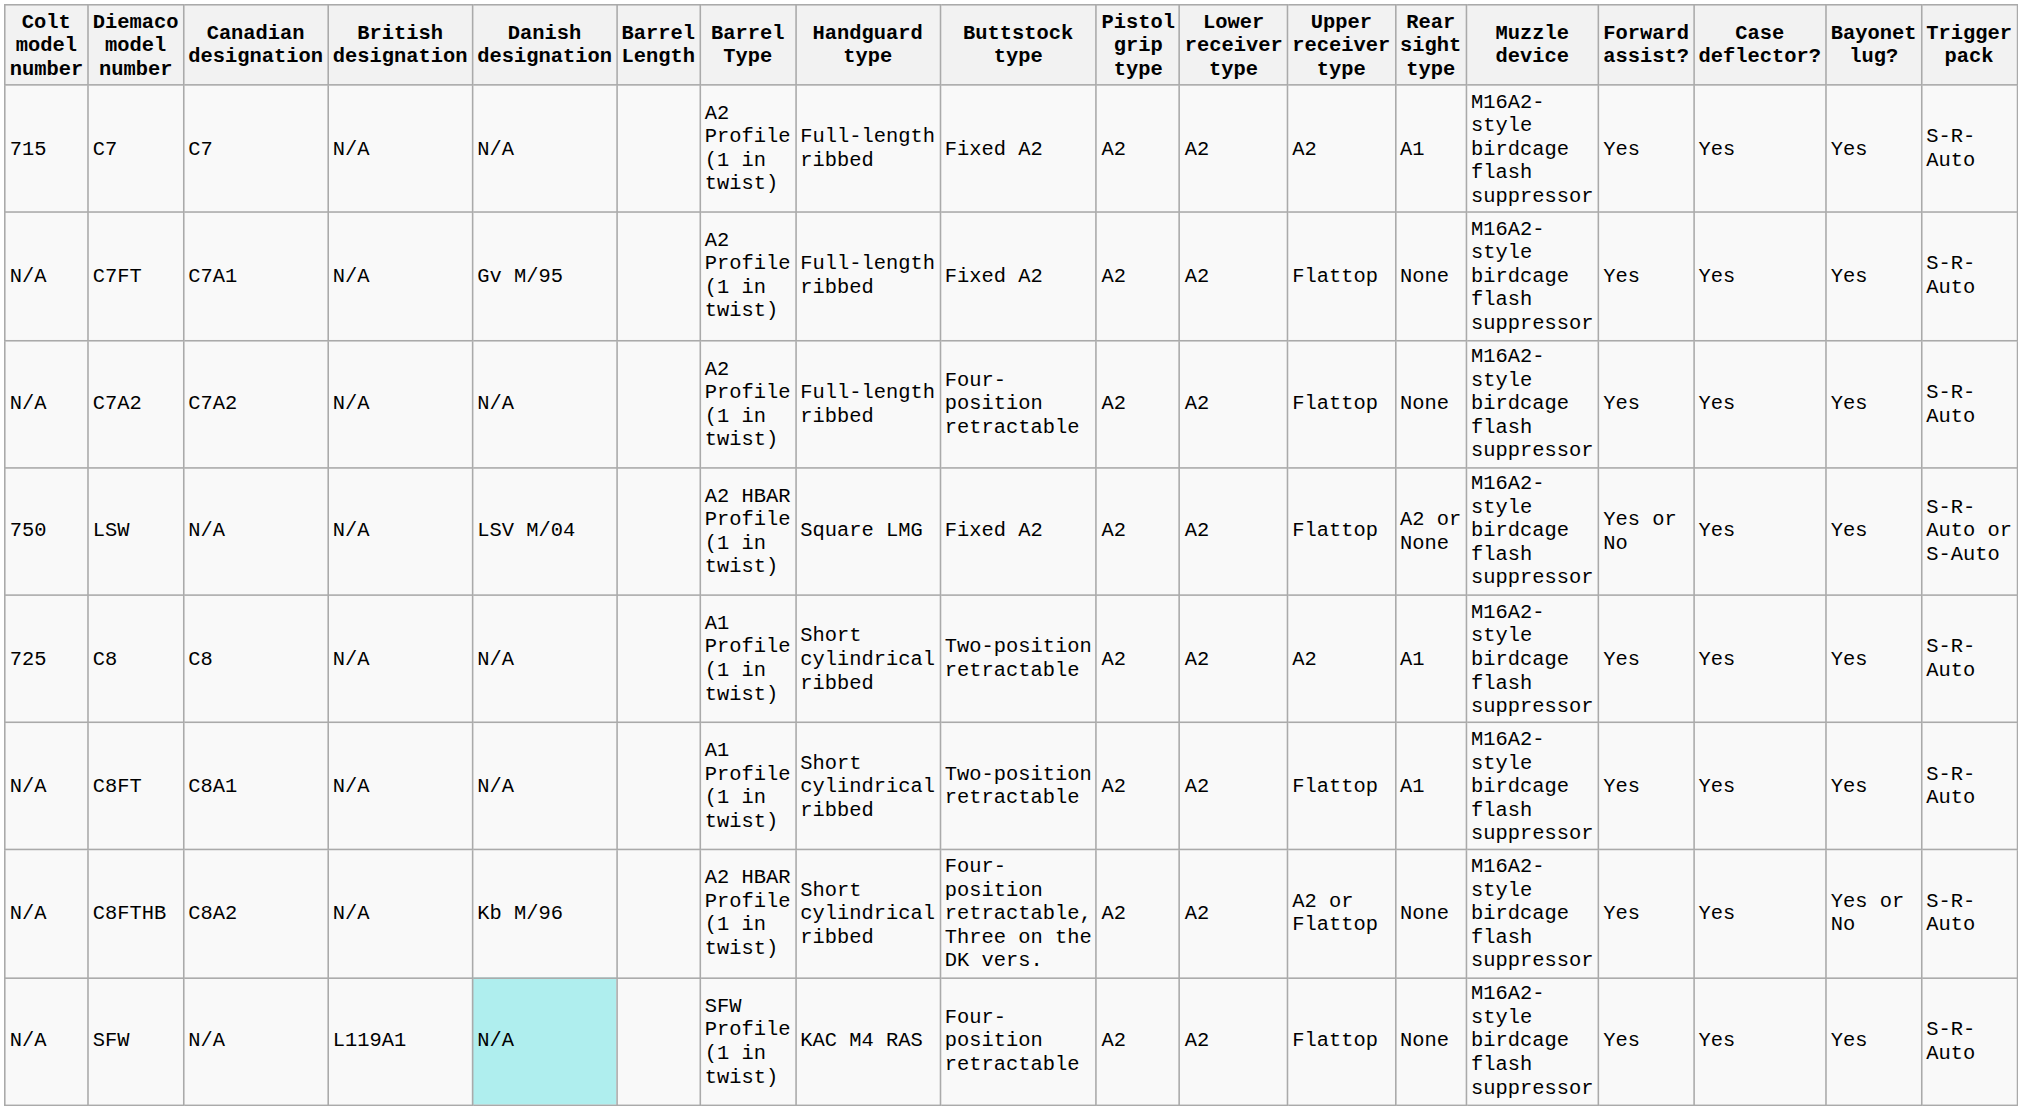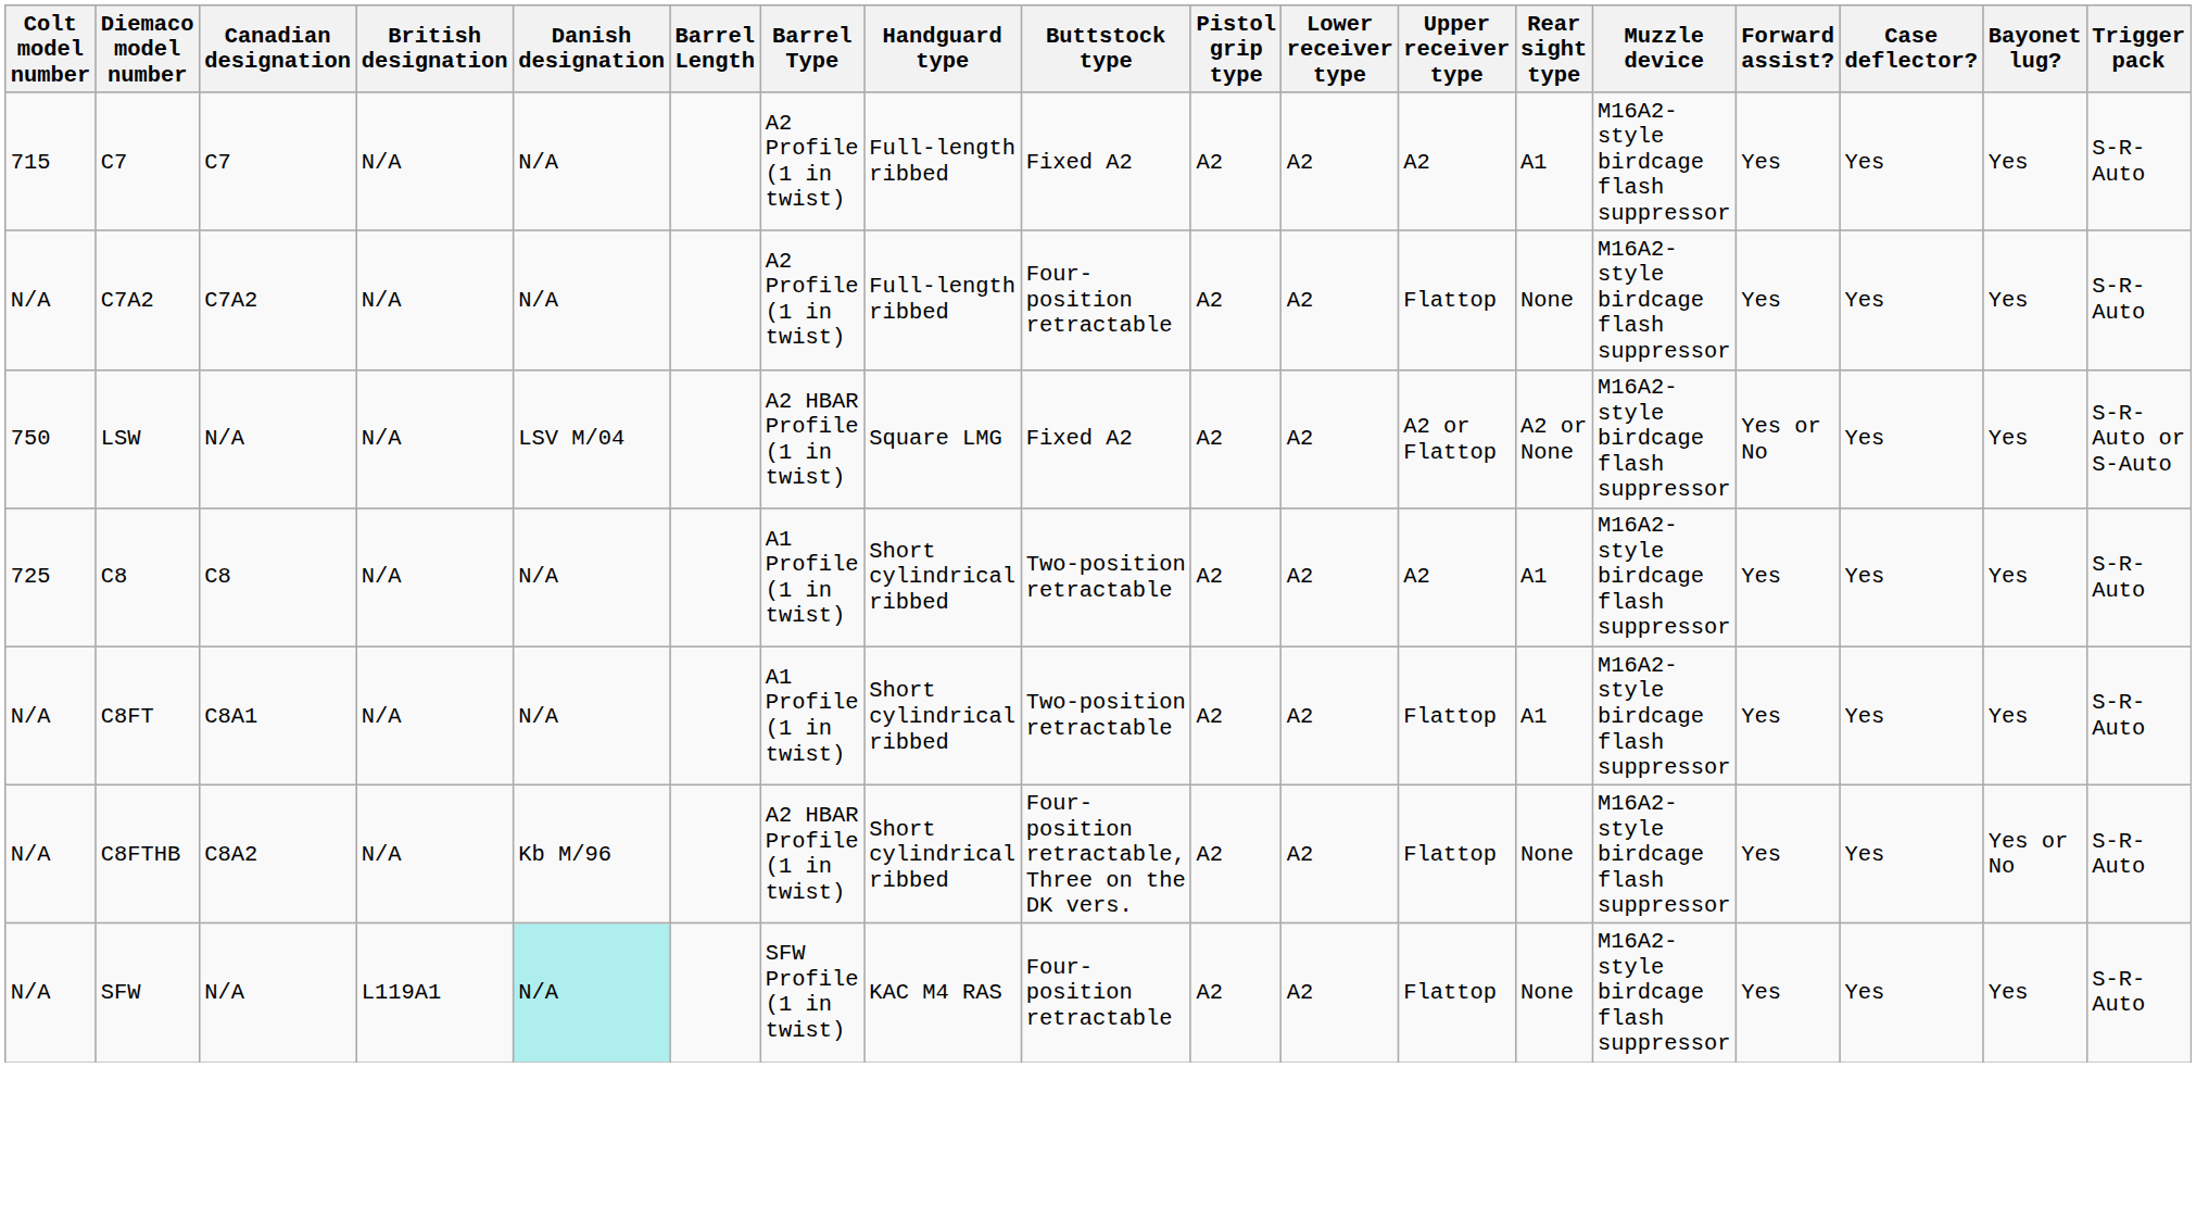- row: N/A | C7FT | C7A1 | N/A | Gv M/95 | A2 Profile (1 in twist) | Full-length ribbed | Fixed A2 | A2 | A2 | Flattop | None | M16A2-style birdcage flash suppressor | Yes | Yes | Yes | S-R-Auto
LSW | Upper receiver type: Flattop -> A2 or Flattop
C8FTHB | Upper receiver type: A2 or Flattop -> Flattop
